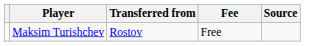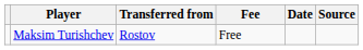+ column: Date
